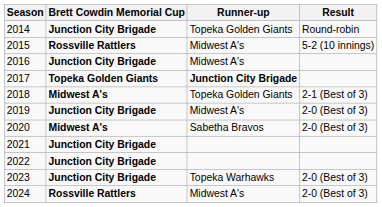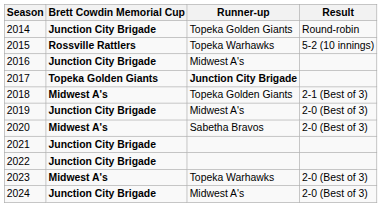2015 | Runner-up: Midwest A's -> Topeka Warhawks
2023 | Brett Cowdin Memorial Cup: Junction City Brigade -> Midwest A's
2024 | Brett Cowdin Memorial Cup: Rossville Rattlers -> Junction City Brigade
